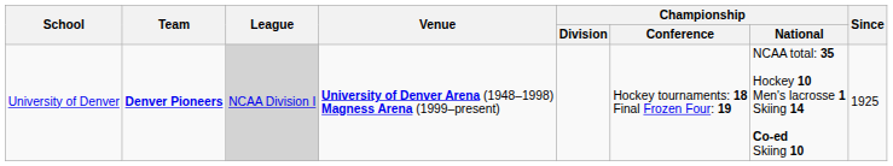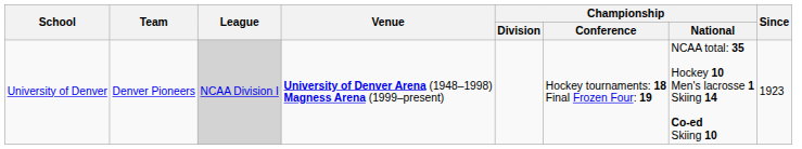University of Denver | Team: bold -> normal
University of Denver | Since: 1925 -> 1923
